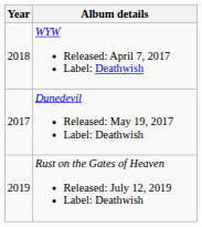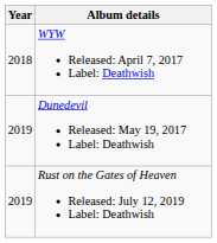Dunedevil Released: May 19, 2017 Label: Deathwish | Year: 2017 -> 2019
